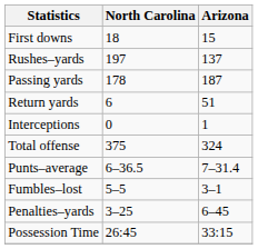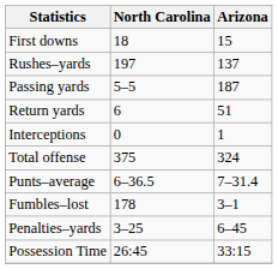Passing yards | North Carolina: 178 -> 5–5
Fumbles–lost | North Carolina: 5–5 -> 178
